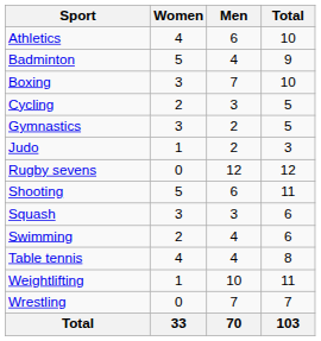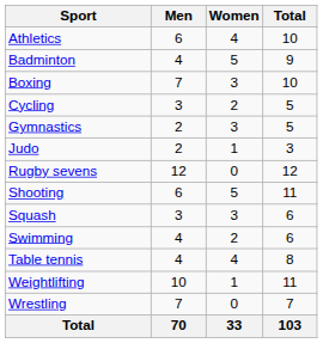columns swapped: Men <-> Women
